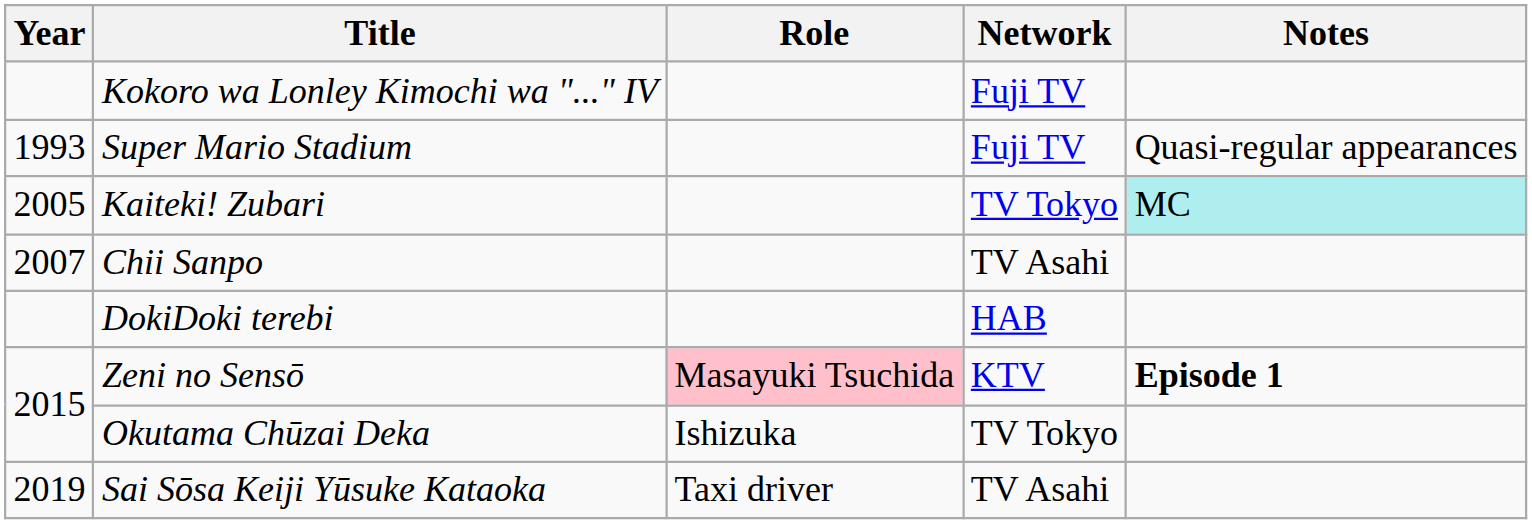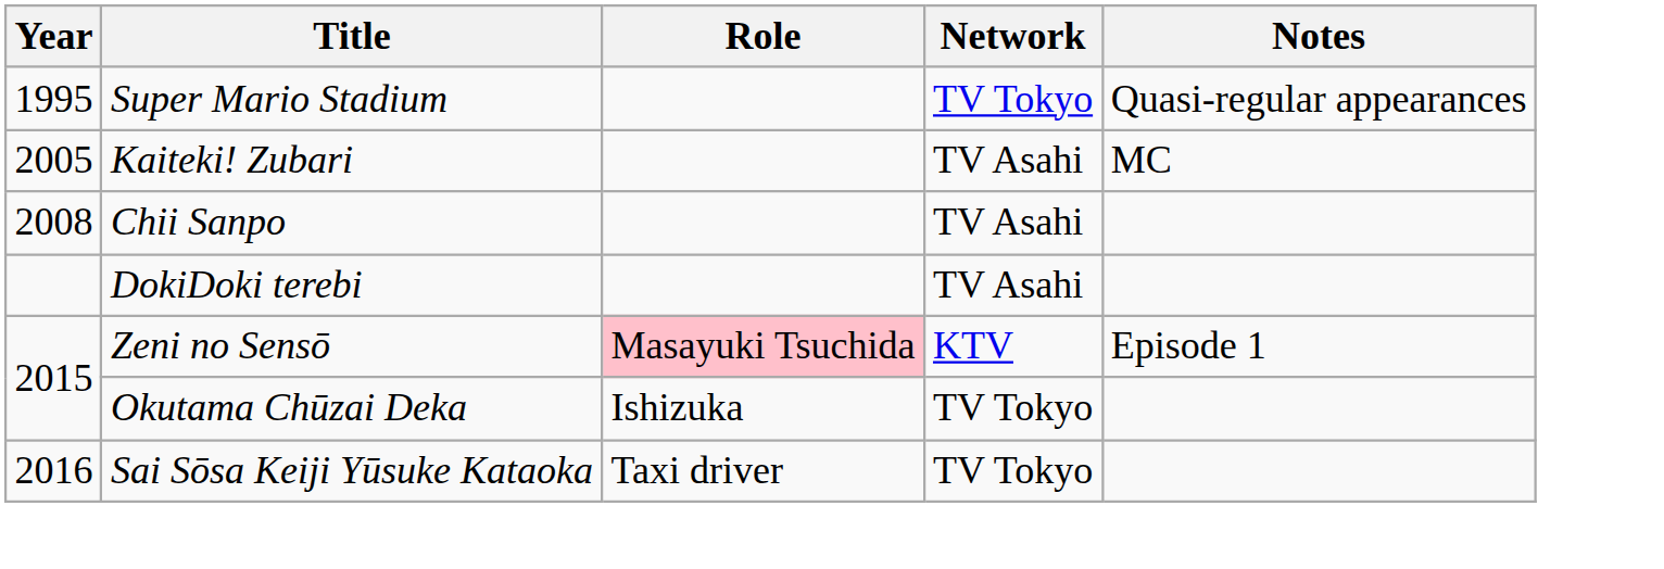- row: Kokoro wa Lonley Kimochi wa "..." IV | Fuji TV
Super Mario Stadium | Year: 1993 -> 1995
Super Mario Stadium | Network: Fuji TV -> TV Tokyo
Kaiteki! Zubari | Network: TV Tokyo -> TV Asahi
Kaiteki! Zubari | Notes: paleturquoise background -> no background
Chii Sanpo | Year: 2007 -> 2008
DokiDoki terebi | Network: HAB -> TV Asahi
Zeni no Sensō | Notes: bold -> normal
Sai Sōsa Keiji Yūsuke Kataoka | Year: 2019 -> 2016
Sai Sōsa Keiji Yūsuke Kataoka | Network: TV Asahi -> TV Tokyo
